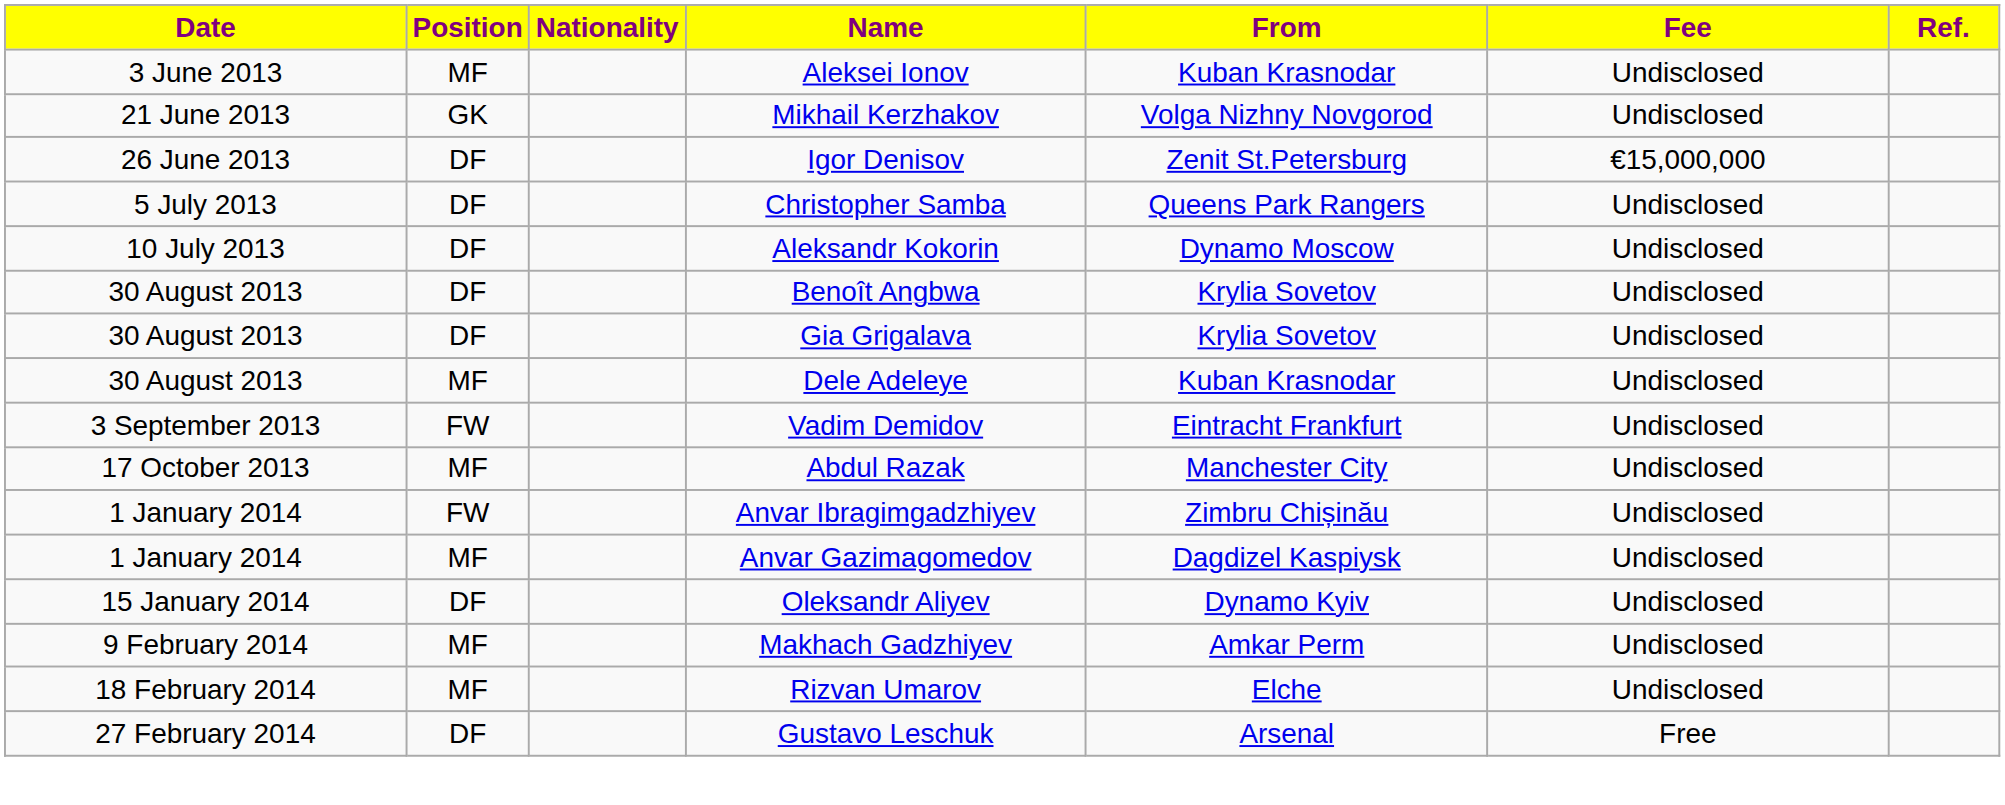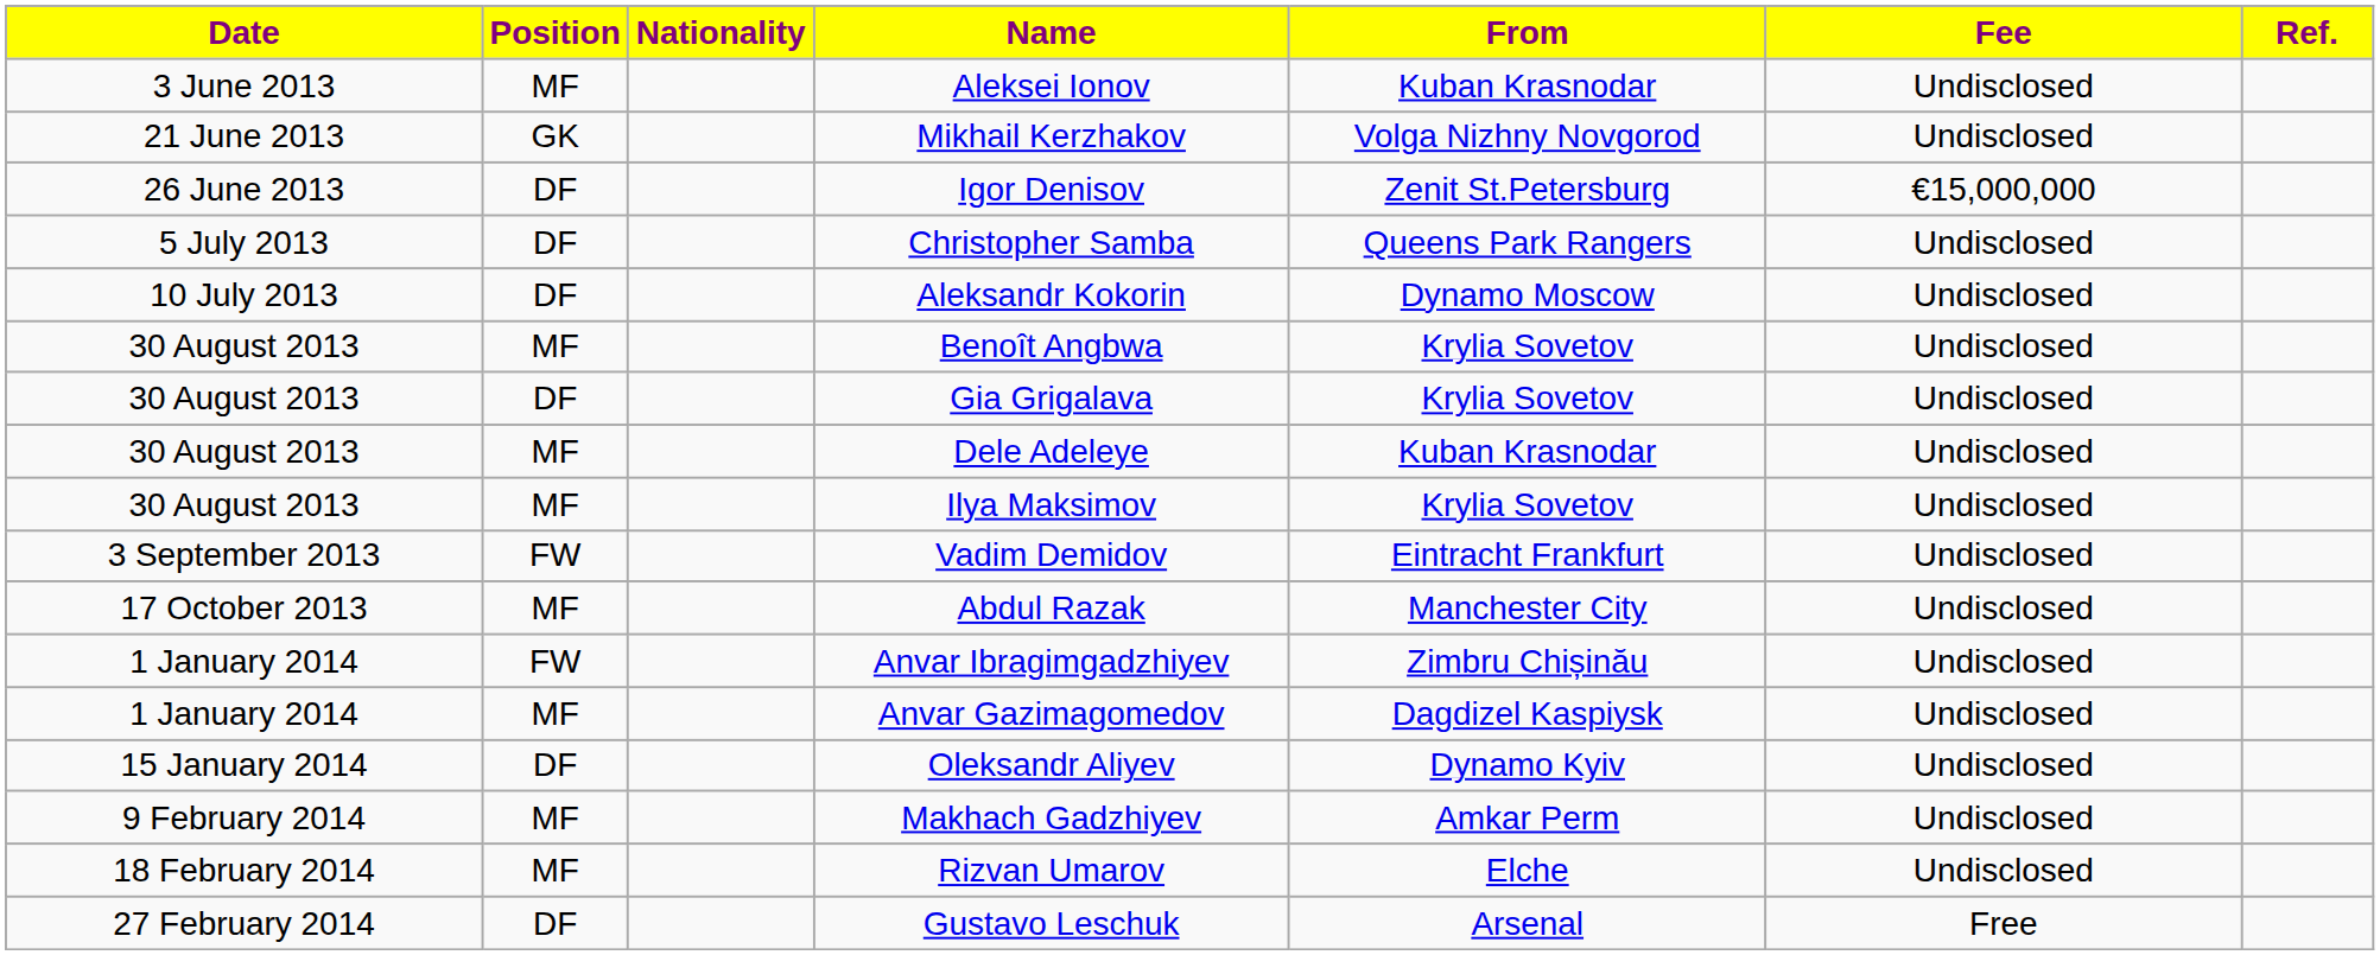Benoît Angbwa | Position: DF -> MF
+ row: 30 August 2013 | MF | Ilya Maksimov | Krylia Sovetov | Undisclosed
